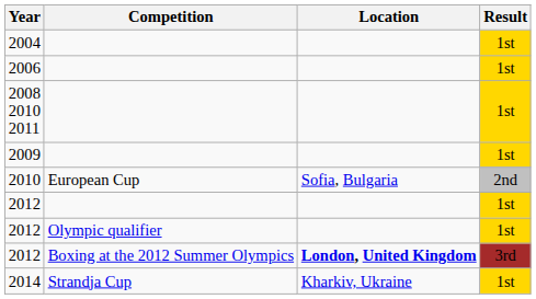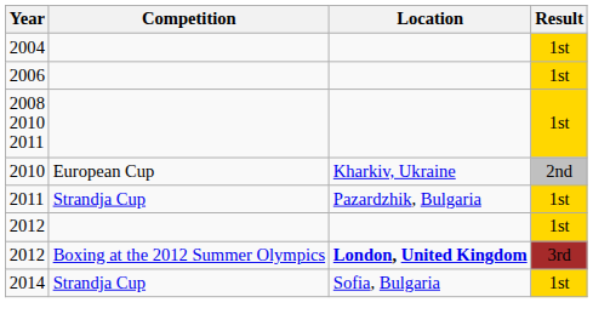- row: 2009 | 1st
2010 | Location: Sofia, Bulgaria -> Kharkiv, Ukraine
+ row: 2011 | Strandja Cup | Pazardzhik, Bulgaria | 1st
- row: 2012 | Olympic qualifier | 1st
2014 | Location: Kharkiv, Ukraine -> Sofia, Bulgaria
